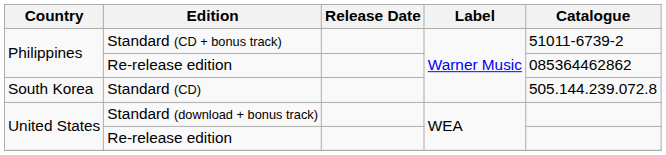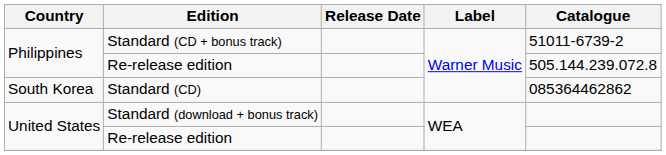Philippines / Re-release edition | Catalogue: 085364462862 -> 505.144.239.072.8
Standard (CD) | Catalogue: 505.144.239.072.8 -> 085364462862
